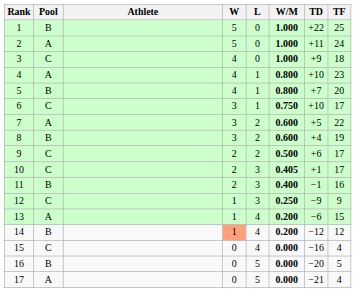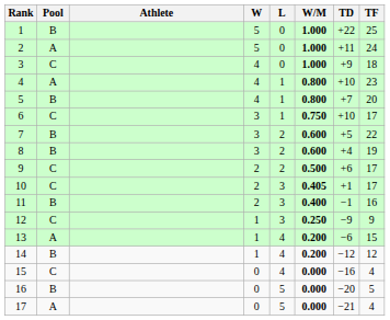7 | Pool: A -> B
14 | W: lightsalmon background -> no background
